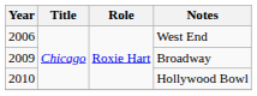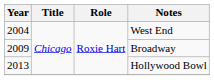West End | Year: 2006 -> 2004
Hollywood Bowl | Year: 2010 -> 2013
